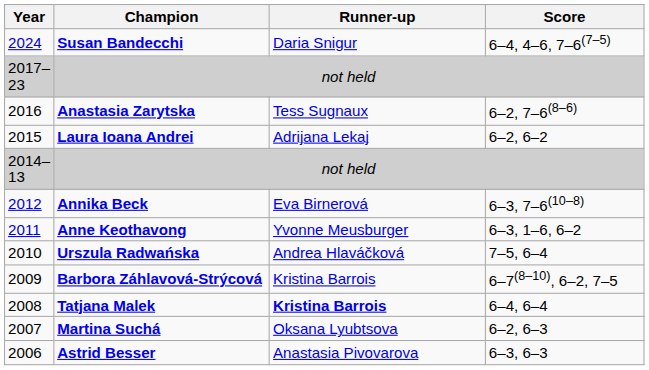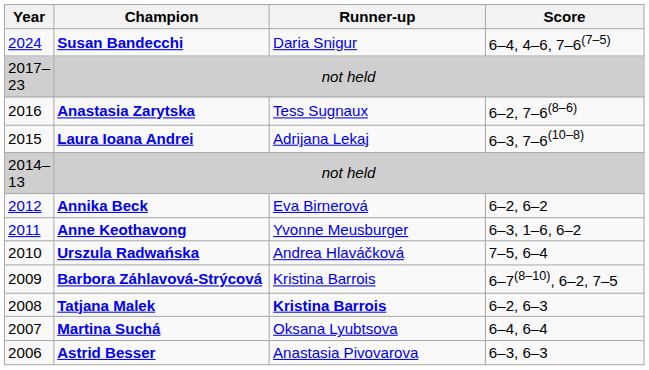Laura Ioana Andrei | Score: 6–2, 6–2 -> 6–3, 7–6(10–8)
Annika Beck | Score: 6–3, 7–6(10–8) -> 6–2, 6–2
Tatjana Malek | Score: 6–4, 6–4 -> 6–2, 6–3
Martina Suchá | Score: 6–2, 6–3 -> 6–4, 6–4
